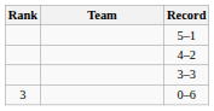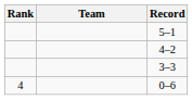0–6 | Rank: 3 -> 4
